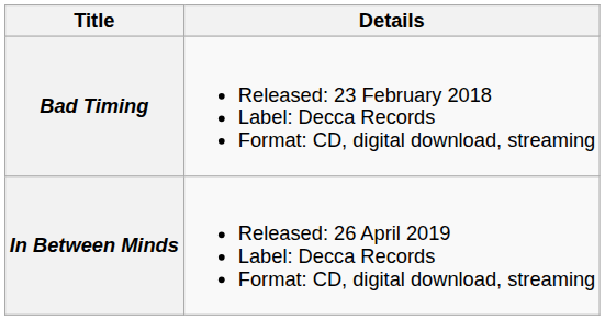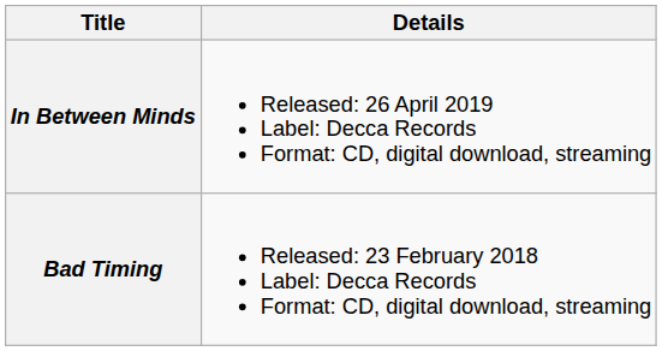rows swapped: Bad Timing <-> In Between Minds
